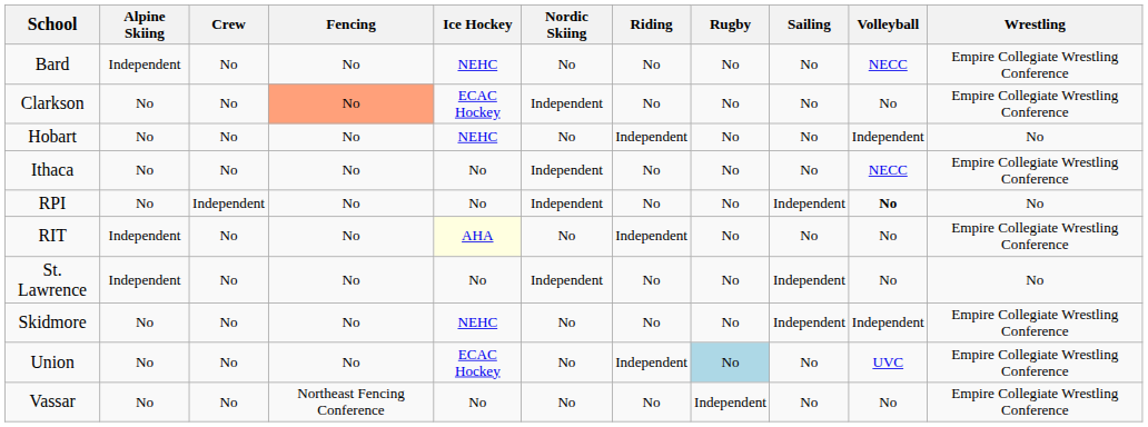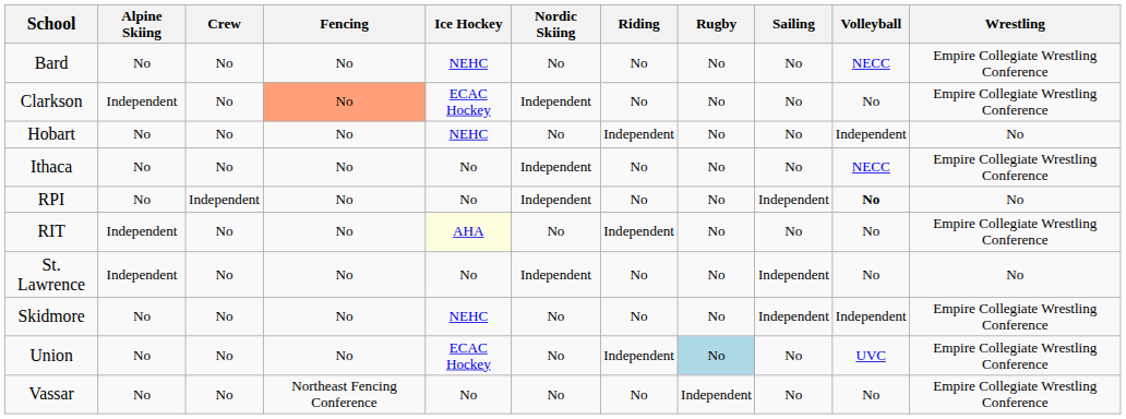Bard | Alpine Skiing: Independent -> No
Clarkson | Alpine Skiing: No -> Independent
